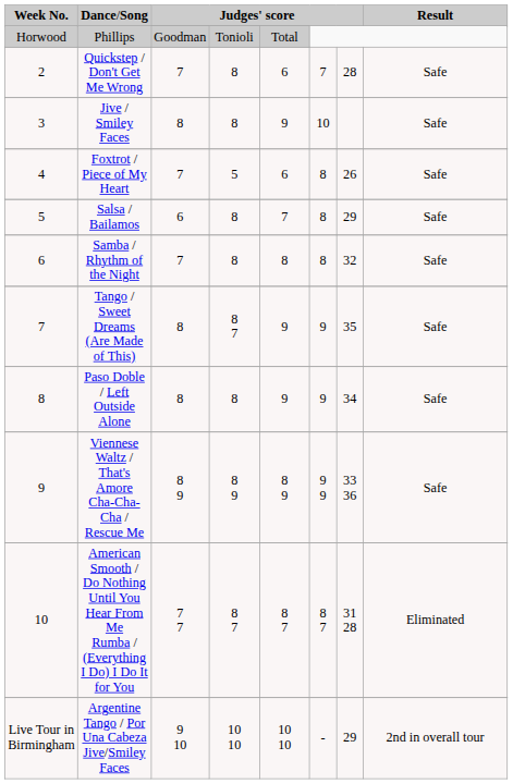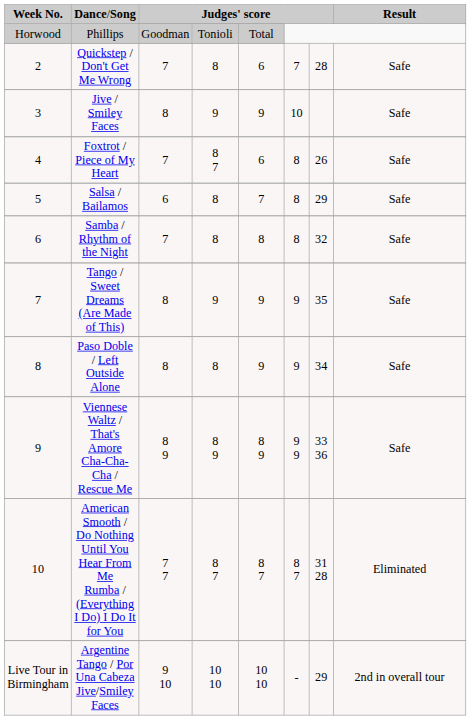Jive / Smiley Faces | column 4: 8 -> 9
Foxtrot / Piece of My Heart | column 4: 5 -> 8 7
Tango / Sweet Dreams (Are Made of This) | column 4: 8 7 -> 9
